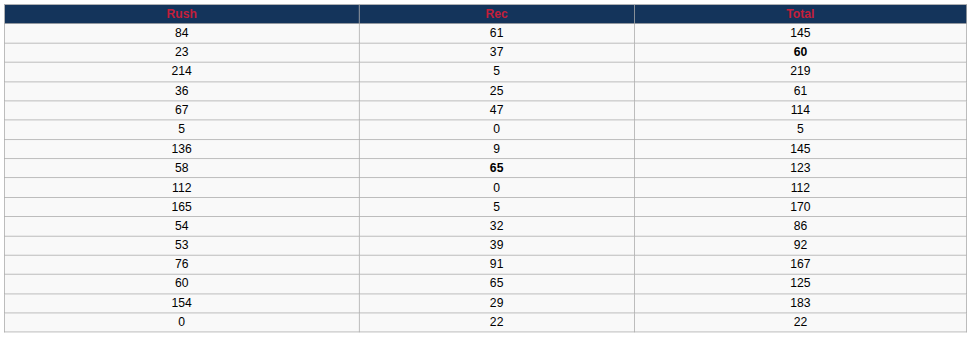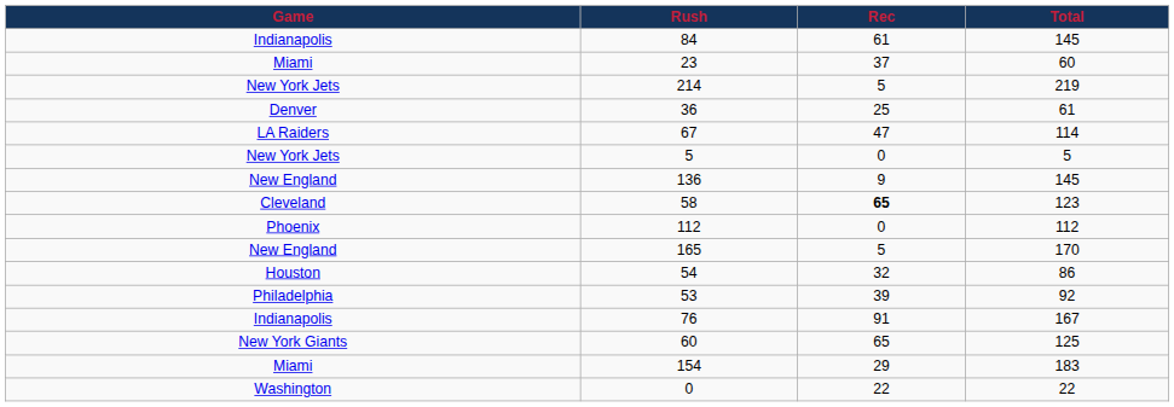+ column: Game | Indianapolis | Miami | New York Jets | Denver | LA Raiders | New York Jets | New England | Cleveland | Phoenix | New England | Houston | Philadelphia | Indianapolis | New York Giants | Miami | Washington
23 | Total: bold -> normal
